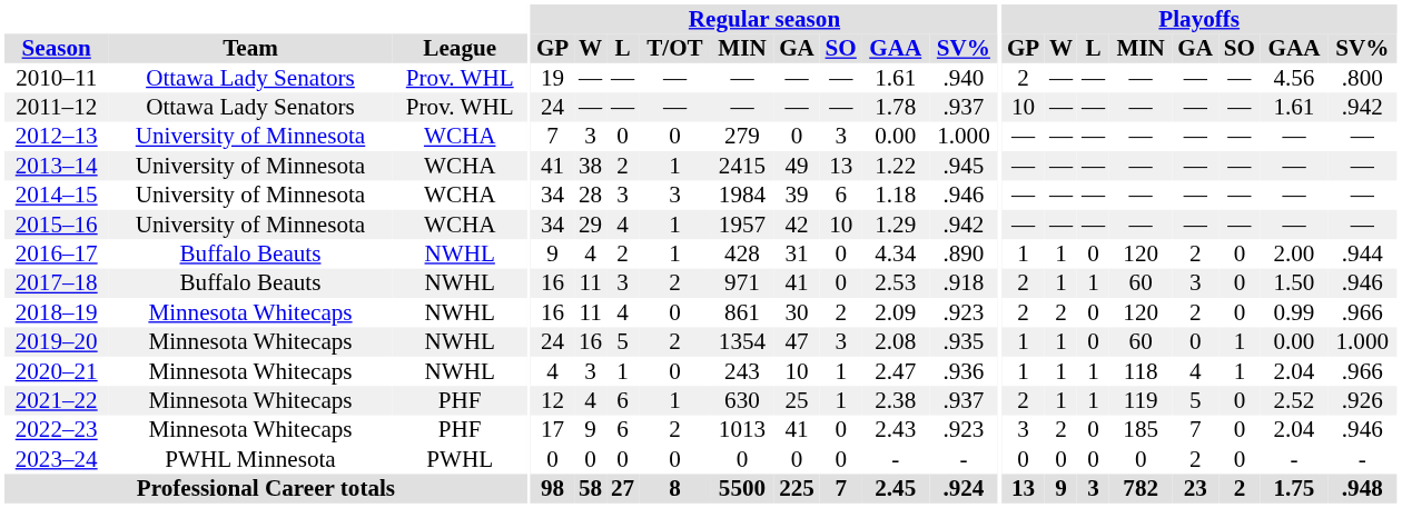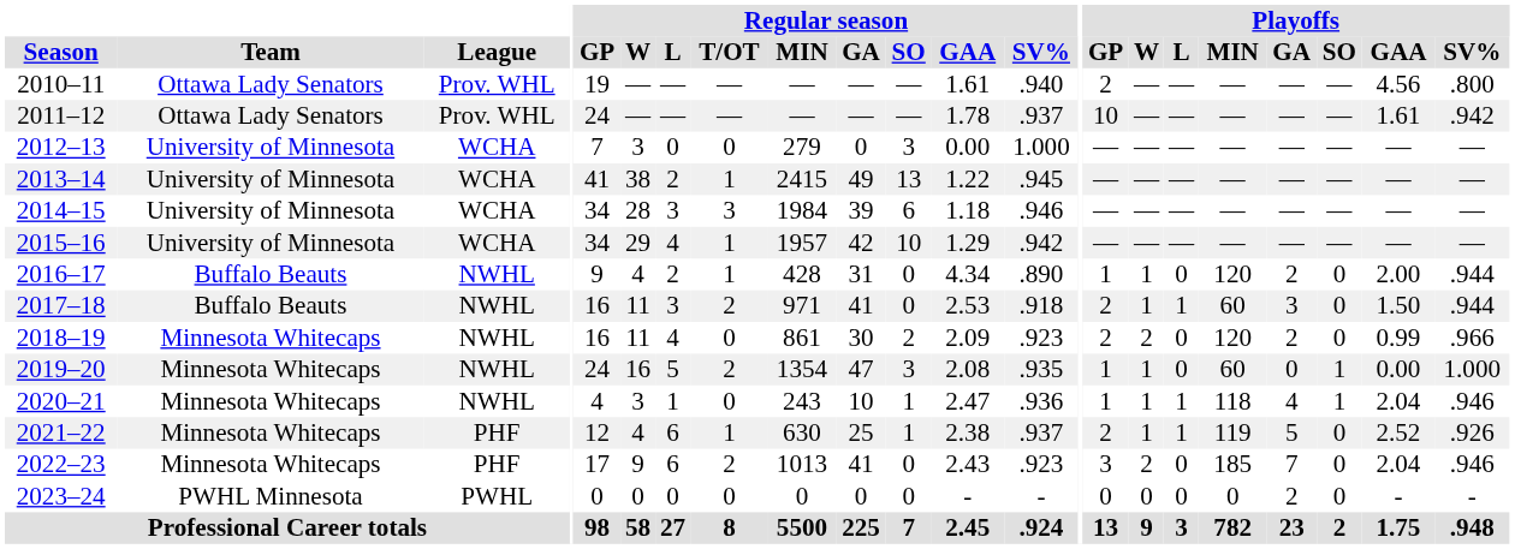2017–18 | Playoffs / SV%: .946 -> .944
2020–21 | Playoffs / SV%: .966 -> .946
